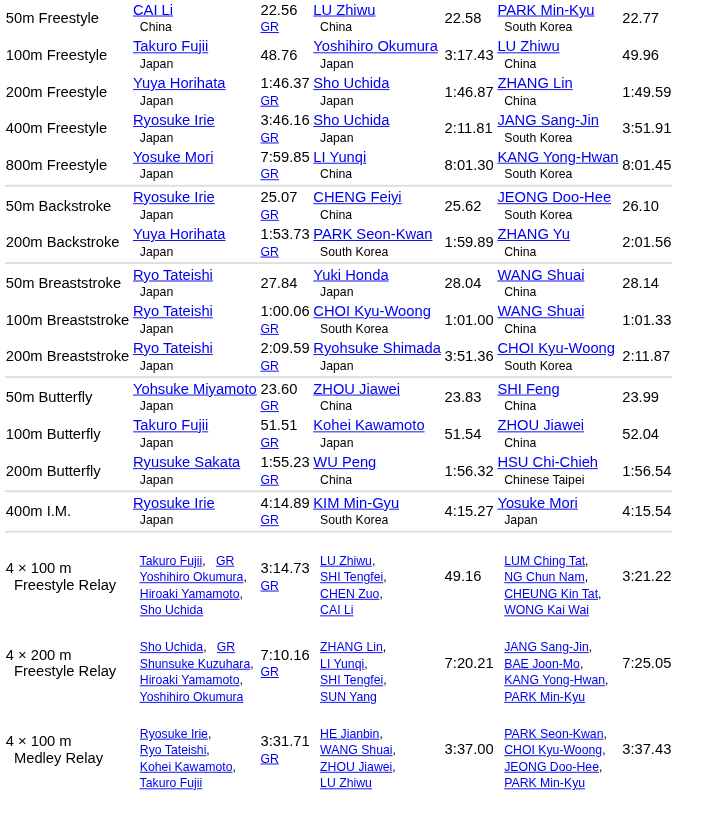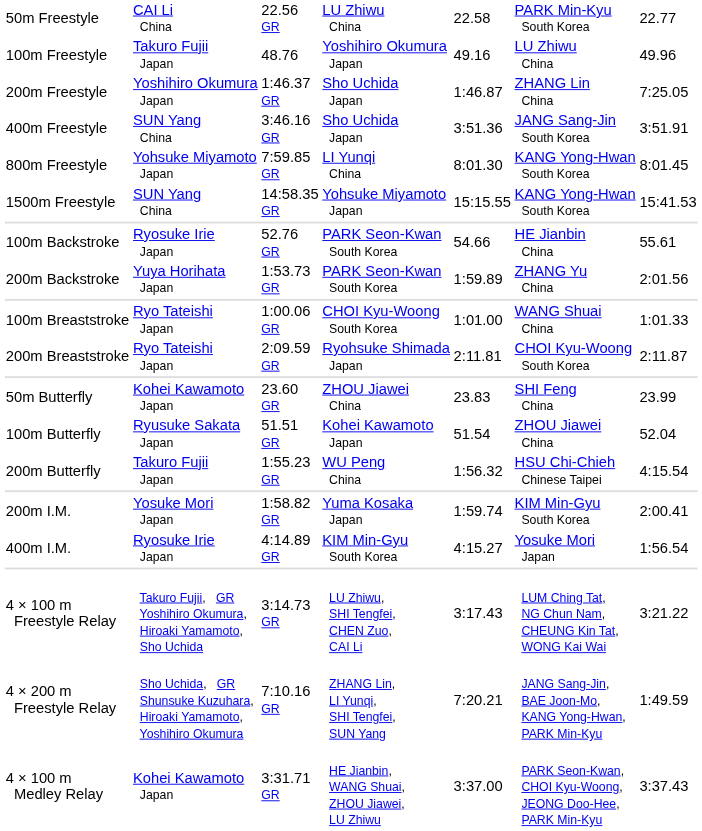100m Freestyle | column 5: 3:17.43 -> 49.16
200m Freestyle | column 2: Yuya Horihata Japan -> Yoshihiro Okumura Japan
200m Freestyle | column 7: 1:49.59 -> 7:25.05
400m Freestyle | column 2: Ryosuke Irie Japan -> SUN Yang China
400m Freestyle | column 5: 2:11.81 -> 3:51.36
800m Freestyle | column 2: Yosuke Mori Japan -> Yohsuke Miyamoto Japan
+ row: 1500m Freestyle | SUN Yang China | 14:58.35 GR | Yohsuke Miyamoto Japan | 15:15.55 | KANG Yong-Hwan South Korea | 15:41.53
- row: 50m Backstroke | Ryosuke Irie Japan | 25.07 GR | CHENG Feiyi China | 25.62 | JEONG Doo-Hee South Korea | 26.10
+ row: 100m Backstroke | Ryosuke Irie Japan | 52.76 GR | PARK Seon-Kwan South Korea | 54.66 | HE Jianbin China | 55.61
- row: 50m Breaststroke | Ryo Tateishi Japan | 27.84 | Yuki Honda Japan | 28.04 | WANG Shuai China | 28.14
200m Breaststroke | column 5: 3:51.36 -> 2:11.81
50m Butterfly | column 2: Yohsuke Miyamoto Japan -> Kohei Kawamoto Japan
100m Butterfly | column 2: Takuro Fujii Japan -> Ryusuke Sakata Japan
200m Butterfly | column 2: Ryusuke Sakata Japan -> Takuro Fujii Japan
200m Butterfly | column 7: 1:56.54 -> 4:15.54
+ row: 200m I.M. | Yosuke Mori Japan | 1:58.82 GR | Yuma Kosaka Japan | 1:59.74 | KIM Min-Gyu South Korea | 2:00.41
400m I.M. | column 7: 4:15.54 -> 1:56.54
4 × 100 m Freestyle Relay | column 5: 49.16 -> 3:17.43
4 × 200 m Freestyle Relay | column 7: 7:25.05 -> 1:49.59
4 × 100 m Medley Relay | column 2: Ryosuke Irie, Ryo Tateishi, Kohei Kawamoto, Takuro Fujii -> Kohei Kawamoto Japan
